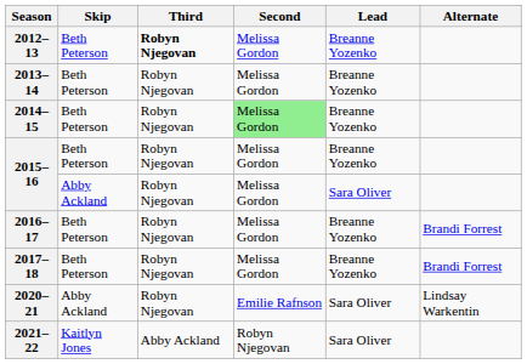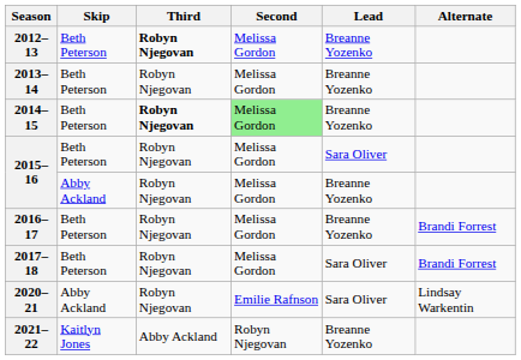2014–15 | Third: normal -> bold
2015–16 / Beth Peterson | Lead: Breanne Yozenko -> Sara Oliver
2015–16 / Abby Ackland | Lead: Sara Oliver -> Breanne Yozenko
2017–18 | Lead: Breanne Yozenko -> Sara Oliver
2021–22 | Lead: Sara Oliver -> Breanne Yozenko
